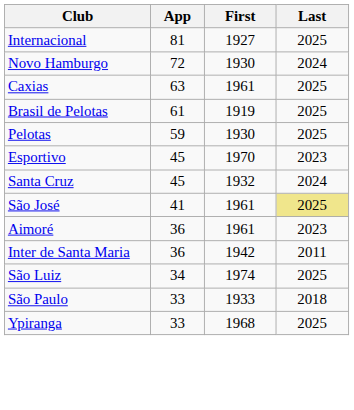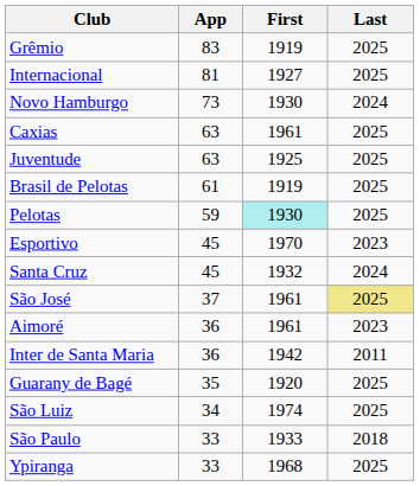+ row: Grêmio | 83 | 1919 | 2025
Novo Hamburgo | App: 72 -> 73
+ row: Juventude | 63 | 1925 | 2025
Pelotas | First: no background -> paleturquoise background
São José | App: 41 -> 37
+ row: Guarany de Bagé | 35 | 1920 | 2025
